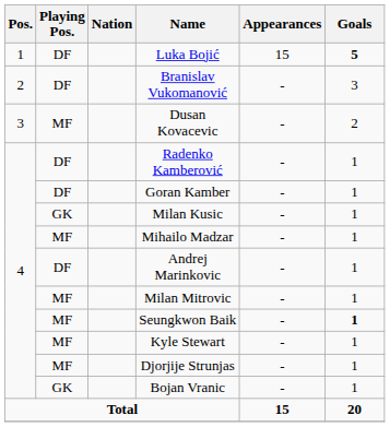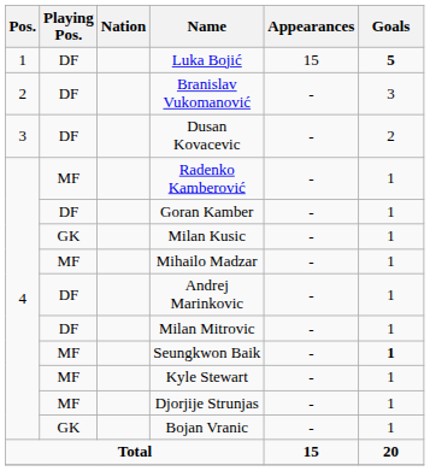Dusan Kovacevic | Playing Pos.: MF -> DF
Radenko Kamberović | Playing Pos.: DF -> MF
Milan Mitrovic | Playing Pos.: MF -> DF
